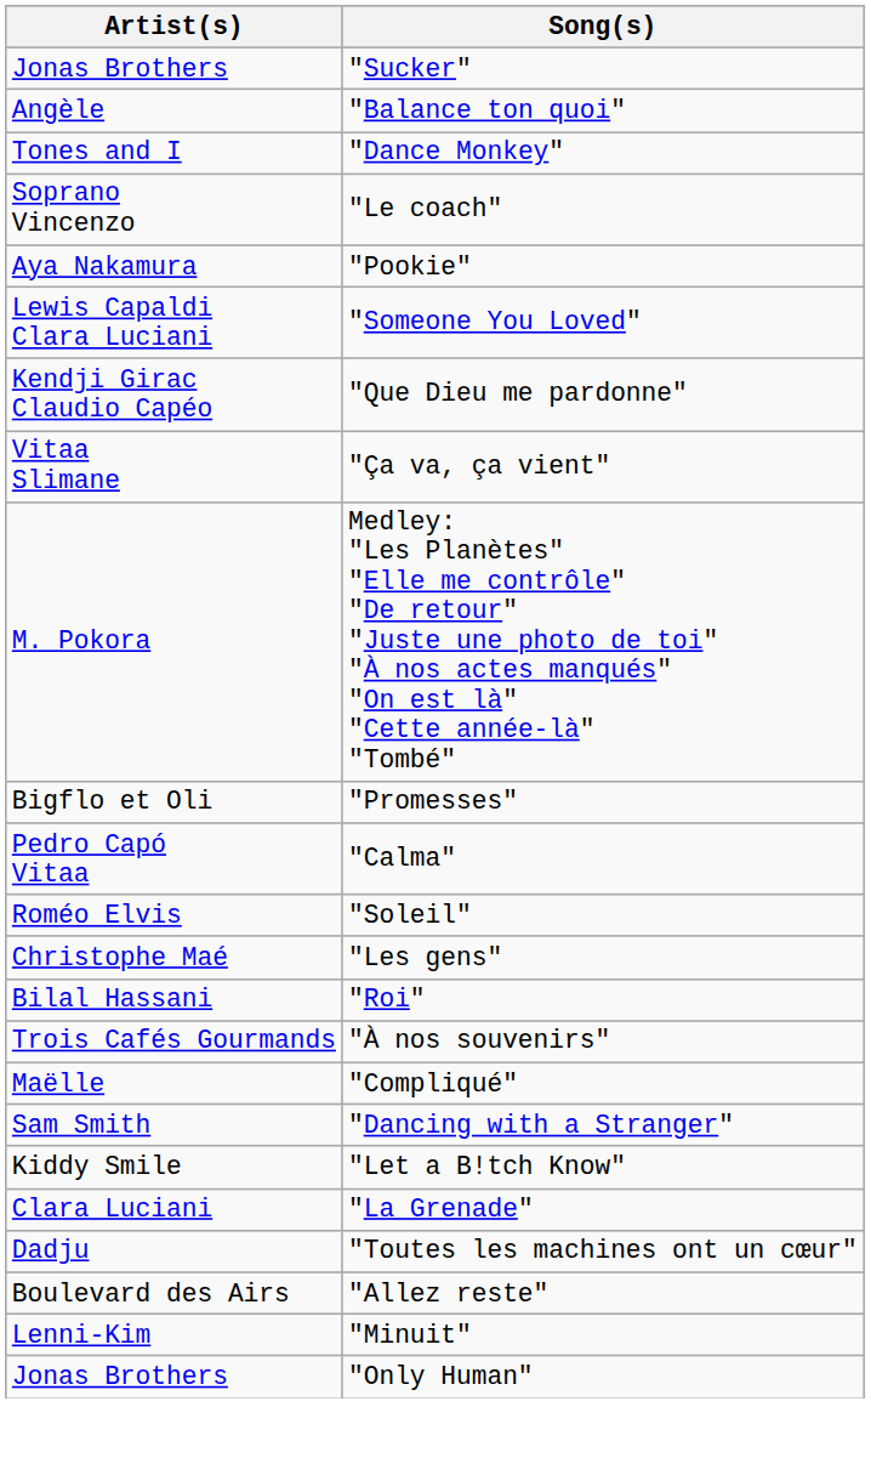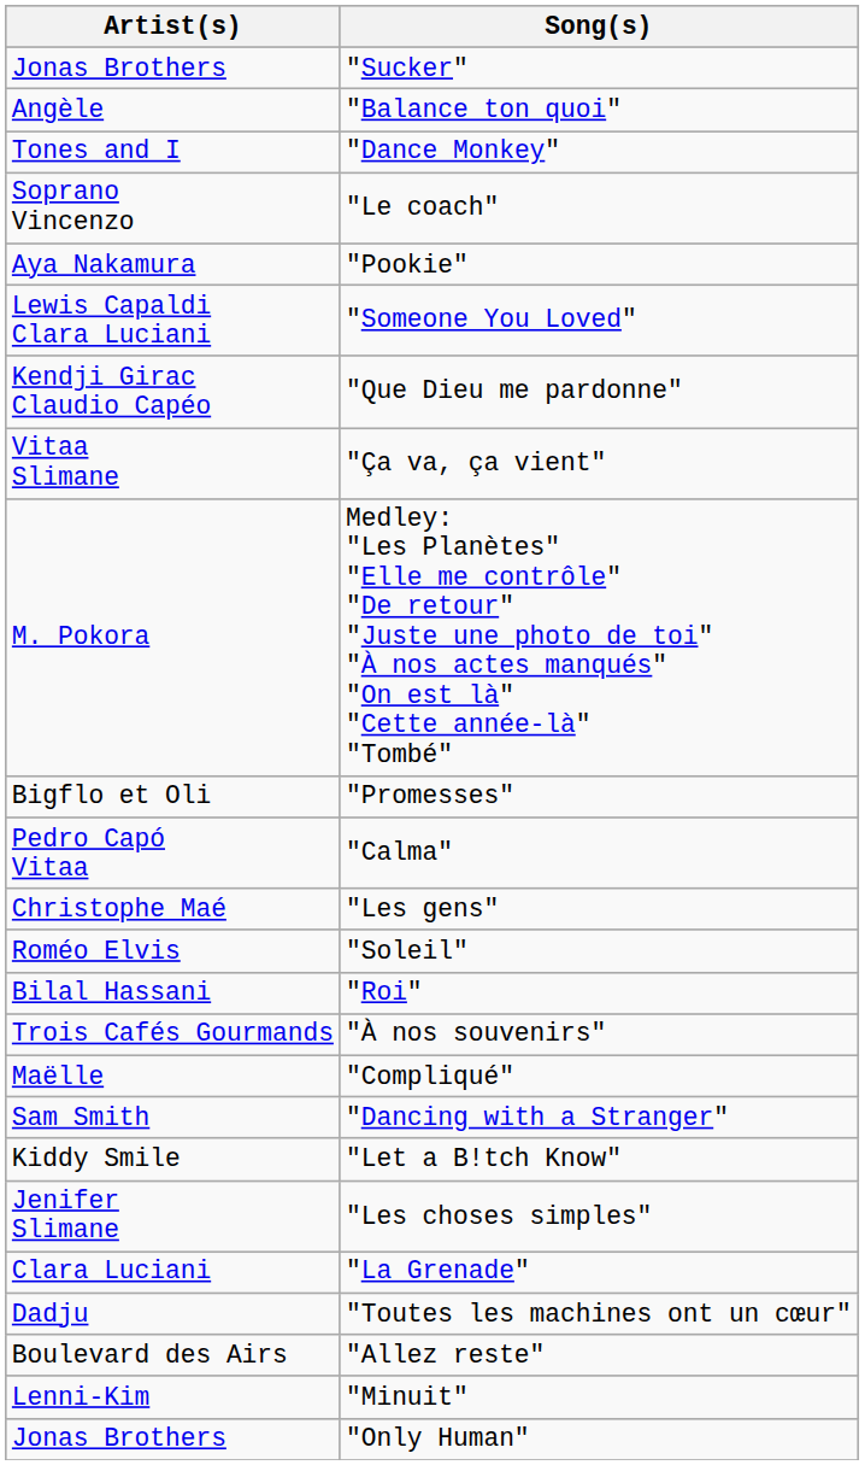rows swapped: "Les gens" <-> "Soleil"
+ row: Jenifer Slimane | "Les choses simples"
